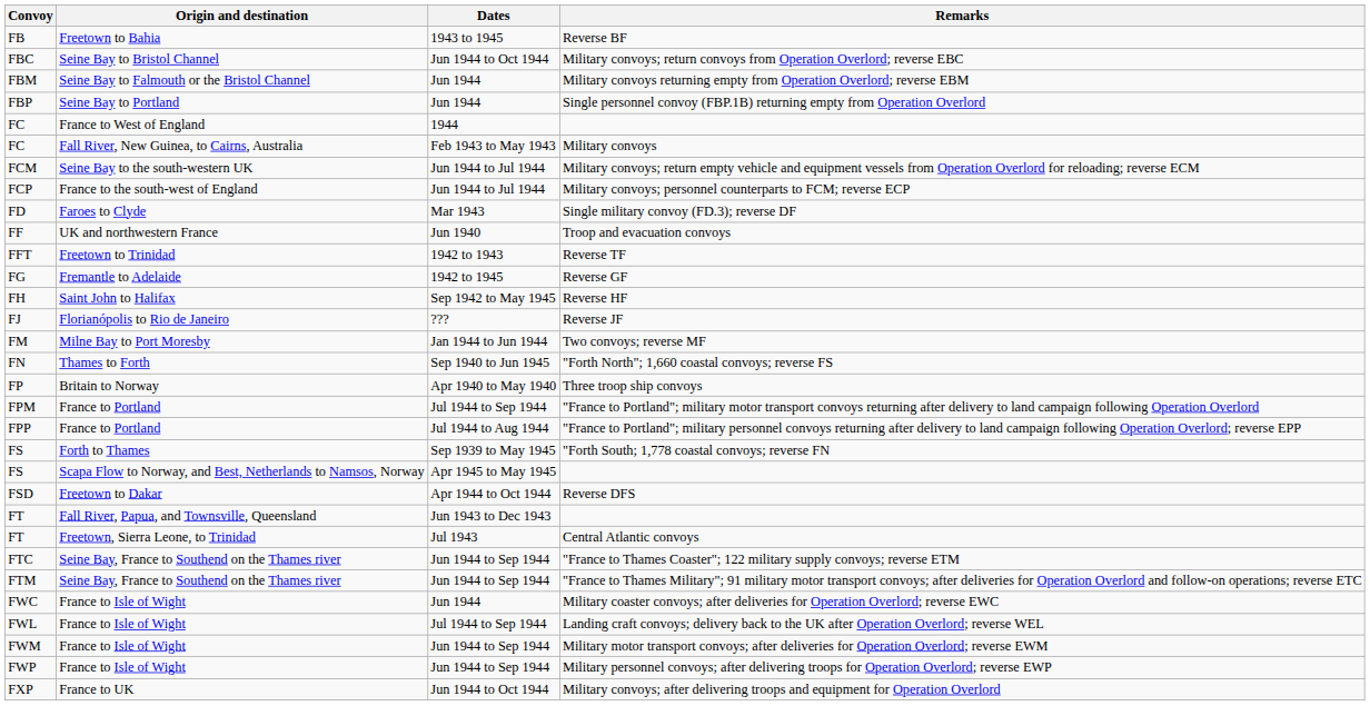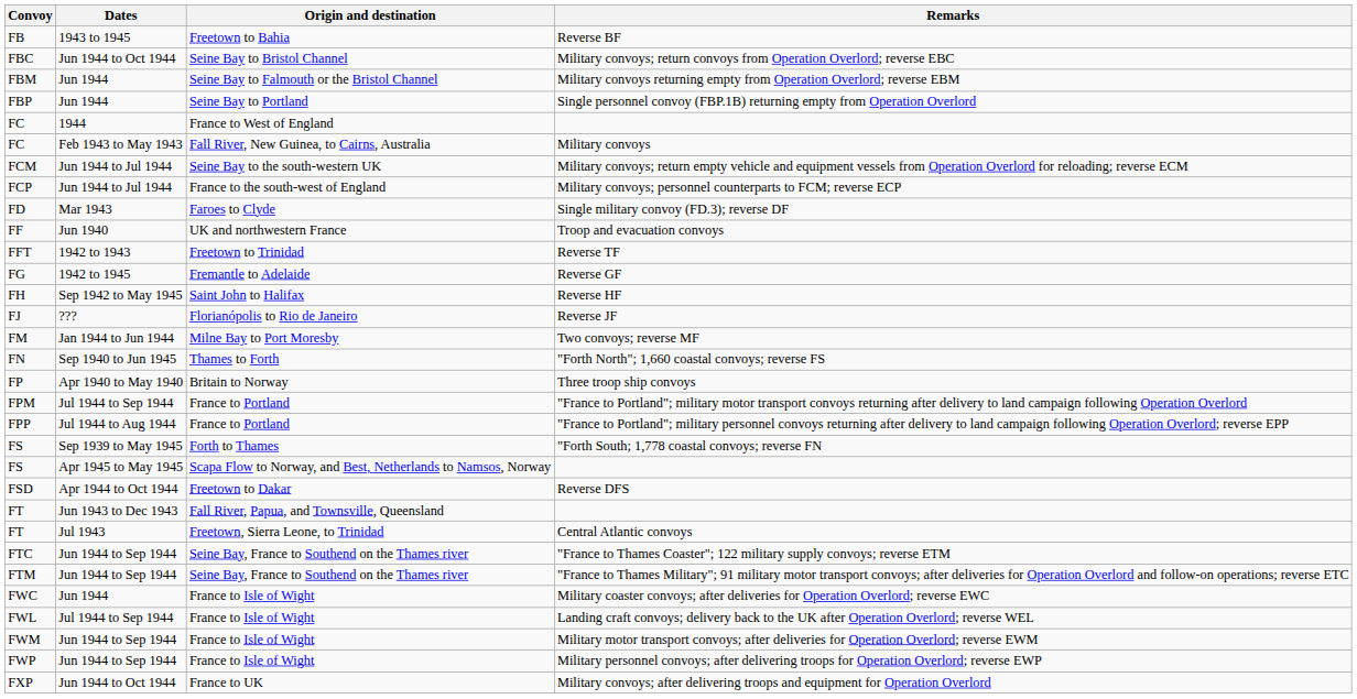columns swapped: Origin and destination <-> Dates
